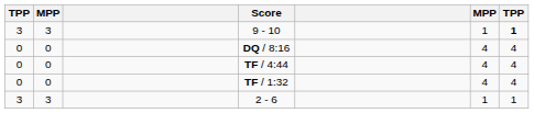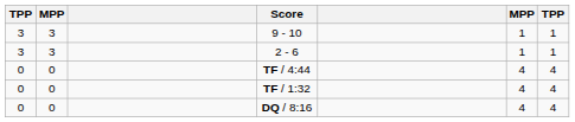9 - 10 | column 7: bold -> normal
rows swapped: DQ / 8:16 <-> 2 - 6
